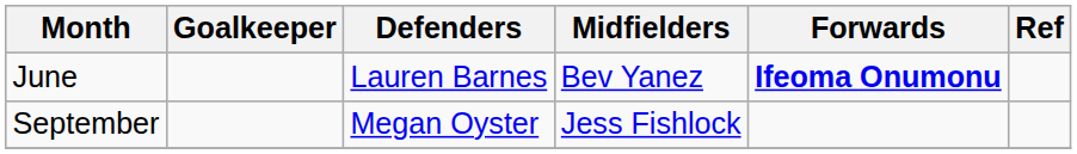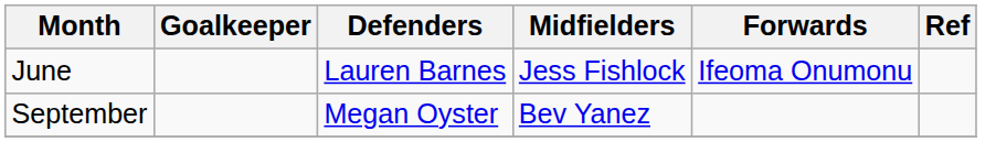June | Midfielders: Bev Yanez -> Jess Fishlock
June | Forwards: bold -> normal
September | Midfielders: Jess Fishlock -> Bev Yanez
